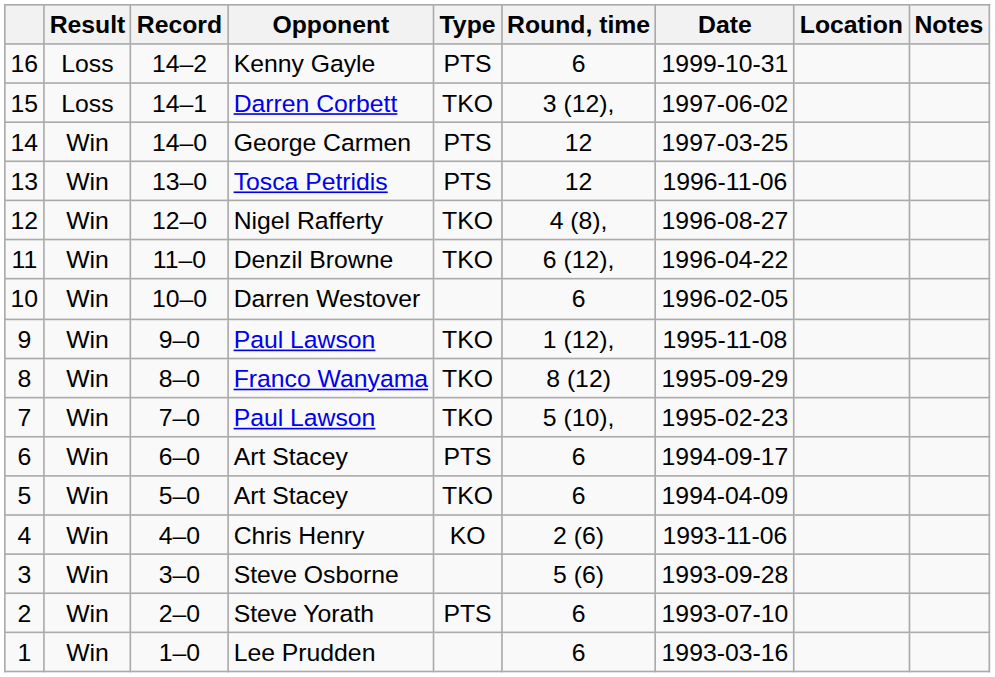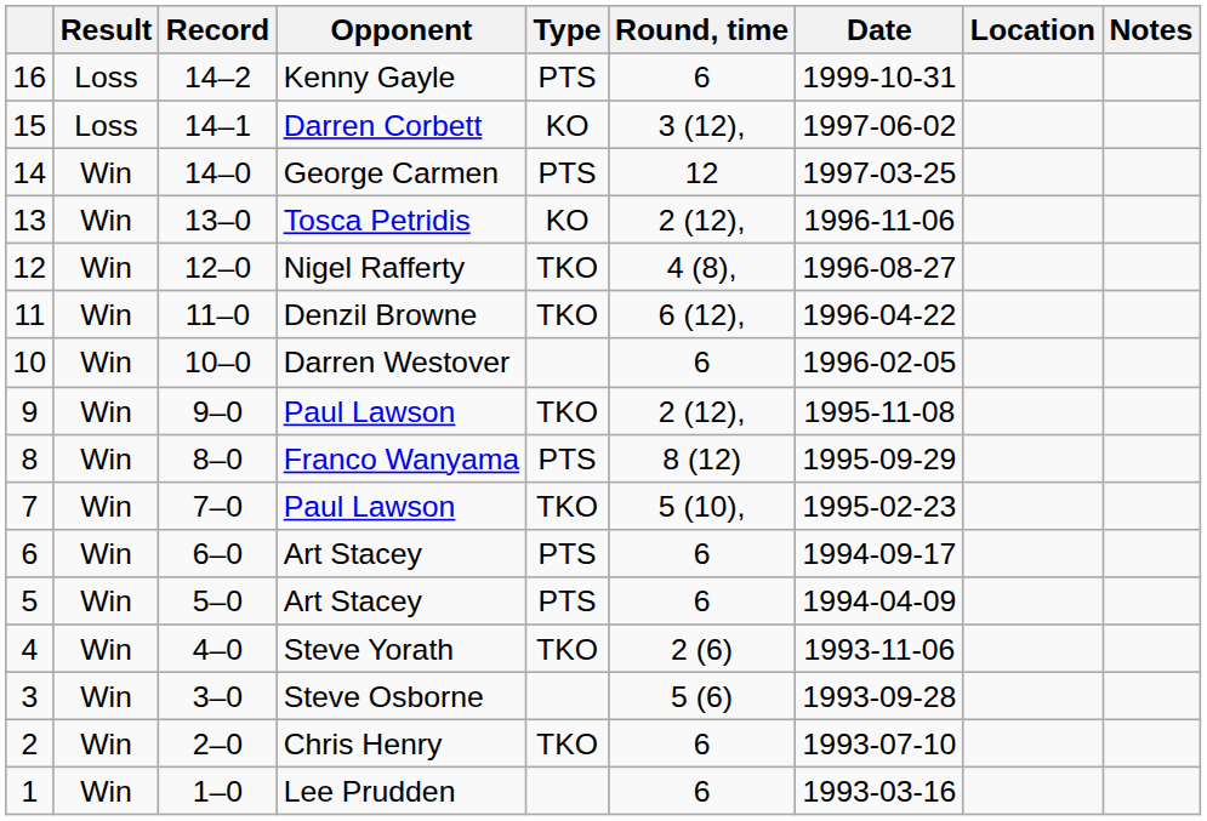15 | Type: TKO -> KO
13 | Type: PTS -> KO
13 | Round, time: 12 -> 2 (12),
9 | Round, time: 1 (12), -> 2 (12),
8 | Type: TKO -> PTS
5 | Type: TKO -> PTS
4 | Opponent: Chris Henry -> Steve Yorath
4 | Type: KO -> TKO
2 | Opponent: Steve Yorath -> Chris Henry
2 | Type: PTS -> TKO
